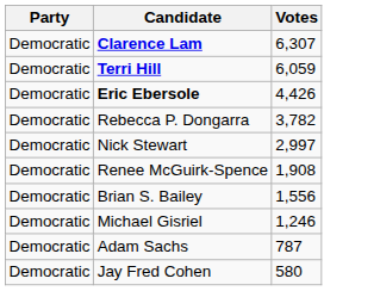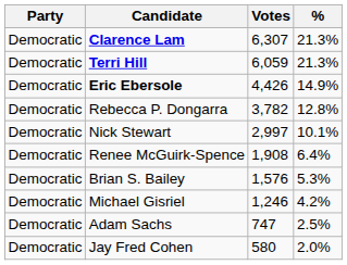+ column: % | 21.3% | 21.3% | 14.9% | 12.8% | 10.1% | 6.4% | 5.3% | 4.2% | 2.5% | 2.0%
Brian S. Bailey | Votes: 1,556 -> 1,576
Adam Sachs | Votes: 787 -> 747
